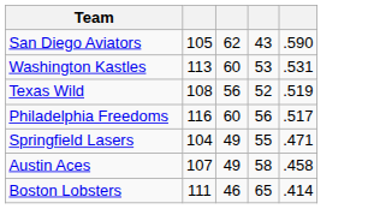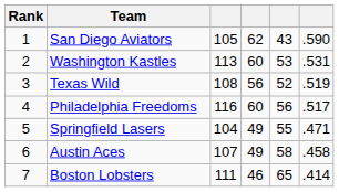+ column: Rank | 1 | 2 | 3 | 4 | 5 | 6 | 7
